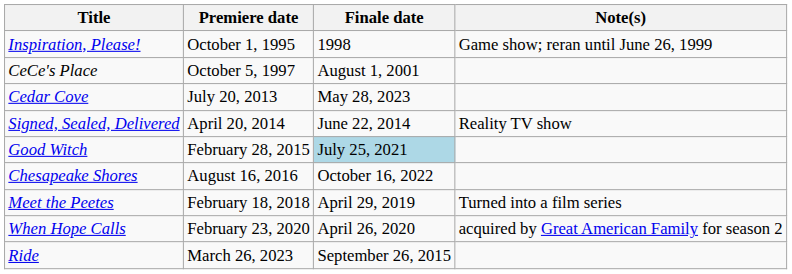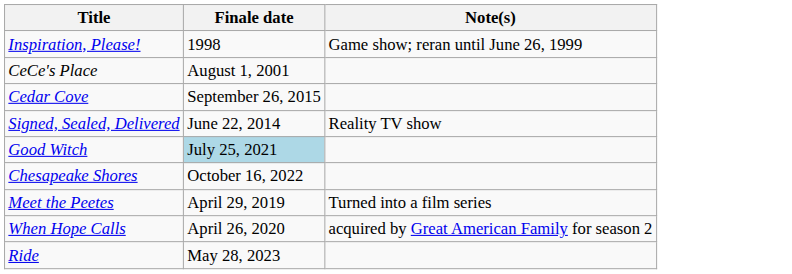- column: Premiere date | October 1, 1995 | October 5, 1997 | July 20, 2013 | April 20, 2014 | February 28, 2015 | August 16, 2016 | February 18, 2018 | February 23, 2020 | March 26, 2023
Cedar Cove | Finale date: May 28, 2023 -> September 26, 2015
Ride | Finale date: September 26, 2015 -> May 28, 2023
